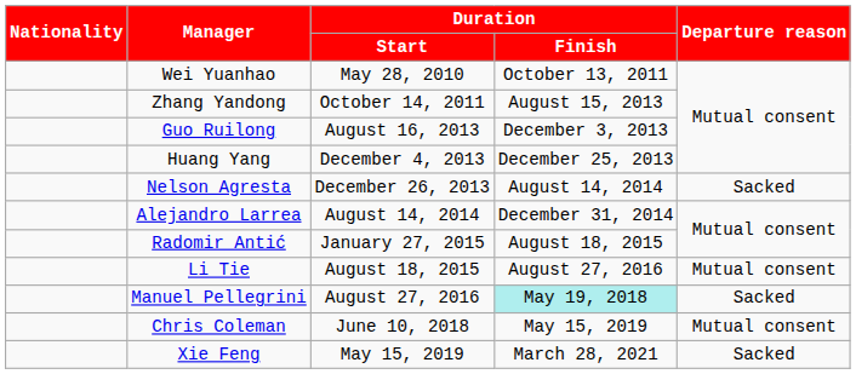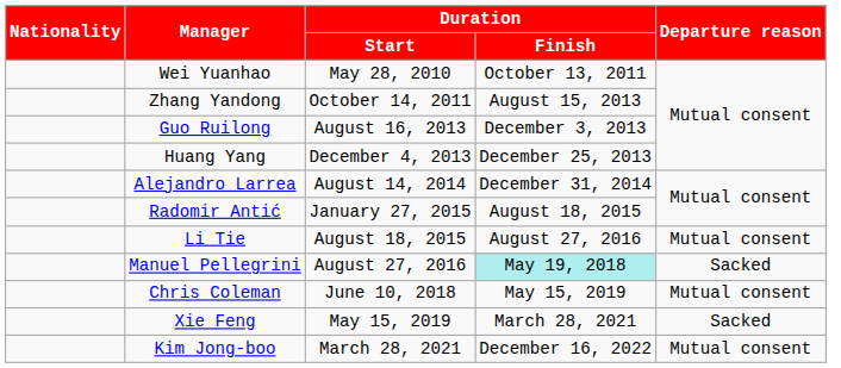- row: Nelson Agresta | December 26, 2013 | August 14, 2014 | Sacked
+ row: Kim Jong-boo | March 28, 2021 | December 16, 2022 | Mutual consent
